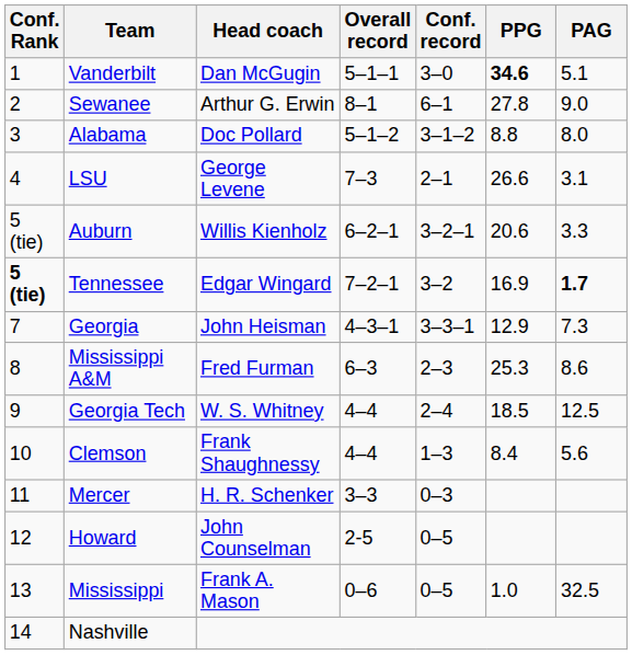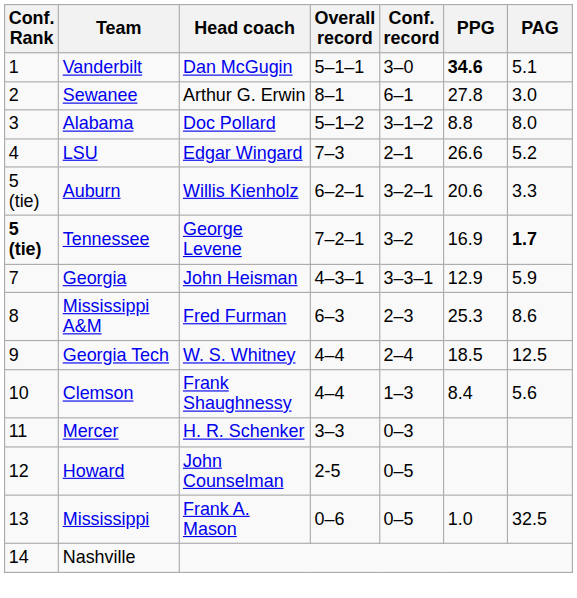Sewanee | PAG: 9.0 -> 3.0
LSU | Head coach: George Levene -> Edgar Wingard
LSU | PAG: 3.1 -> 5.2
Tennessee | Head coach: Edgar Wingard -> George Levene
Georgia | PAG: 7.3 -> 5.9
